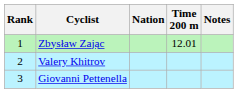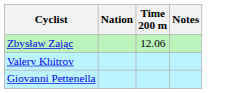- column: Rank | 1 | 2 | 3
Zbysław Zając | Time 200 m: 12.01 -> 12.06
